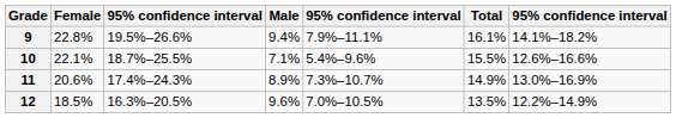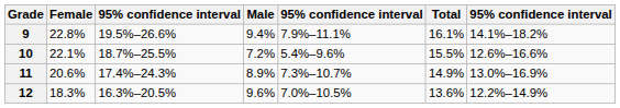10 | Male: 7.1% -> 7.2%
12 | Female: 18.5% -> 18.3%
12 | Total: 13.5% -> 13.6%
